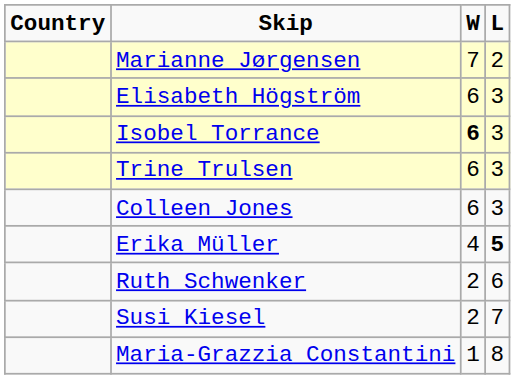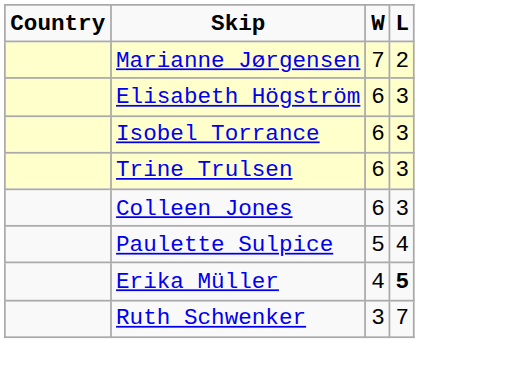Isobel Torrance | W: bold -> normal
+ row: Paulette Sulpice | 5 | 4
Ruth Schwenker | W: 2 -> 3
Ruth Schwenker | L: 6 -> 7
- row: Susi Kiesel | 2 | 7
- row: Maria-Grazzia Constantini | 1 | 8
